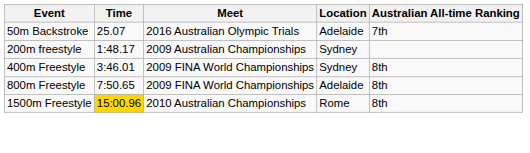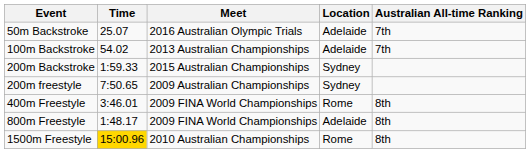+ row: 100m Backstroke | 54.02 | 2013 Australian Championships | Adelaide | 7th
+ row: 200m Backstroke | 1:59.33 | 2015 Australian Championships | Sydney
200m freestyle | Time: 1:48.17 -> 7:50.65
400m Freestyle | Location: Sydney -> Rome
800m Freestyle | Time: 7:50.65 -> 1:48.17
